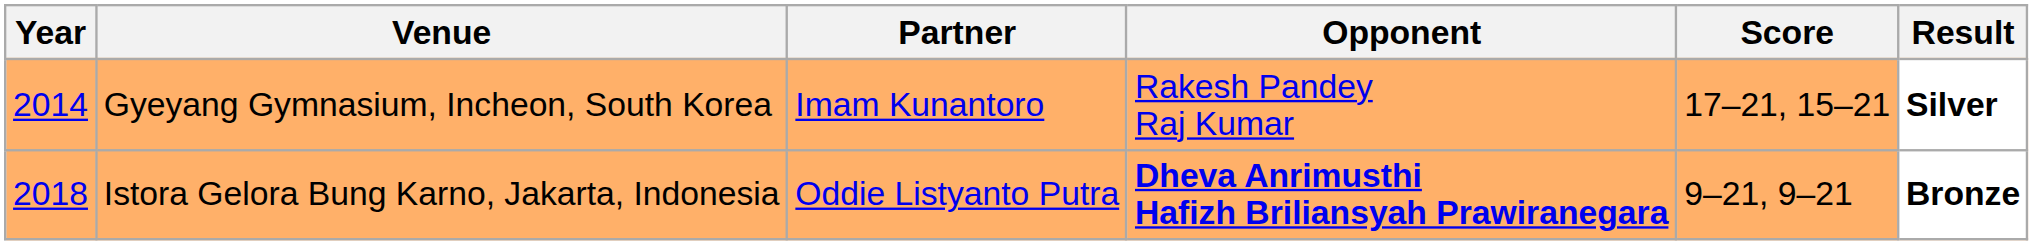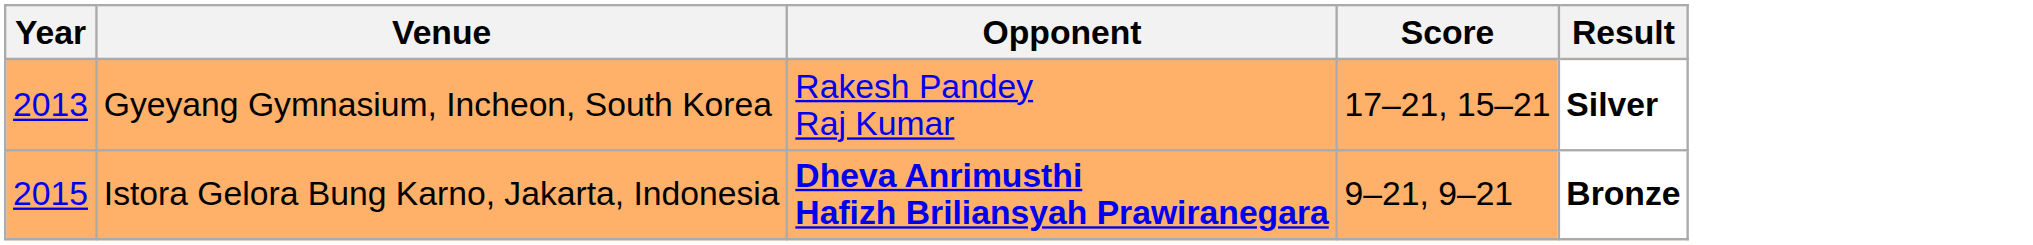- column: Partner | Imam Kunantoro | Oddie Listyanto Putra
Gyeyang Gymnasium, Incheon, South Korea | Year: 2014 -> 2013
Istora Gelora Bung Karno, Jakarta, Indonesia | Year: 2018 -> 2015
